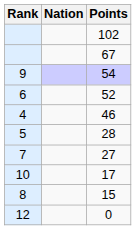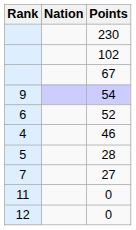+ row: 230
- row: 10 | 17
- row: 8 | 15
+ row: 11 | 0
